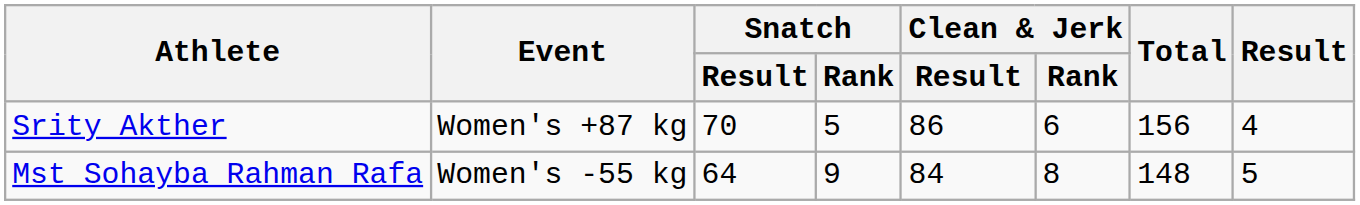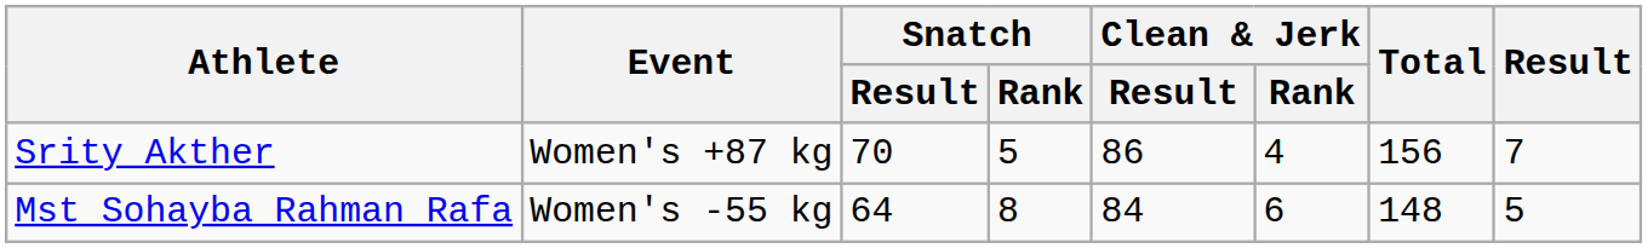Srity Akther | Clean & Jerk / Rank: 6 -> 4
Srity Akther | Result: 4 -> 7
Mst Sohayba Rahman Rafa | Snatch / Rank: 9 -> 8
Mst Sohayba Rahman Rafa | Clean & Jerk / Rank: 8 -> 6
